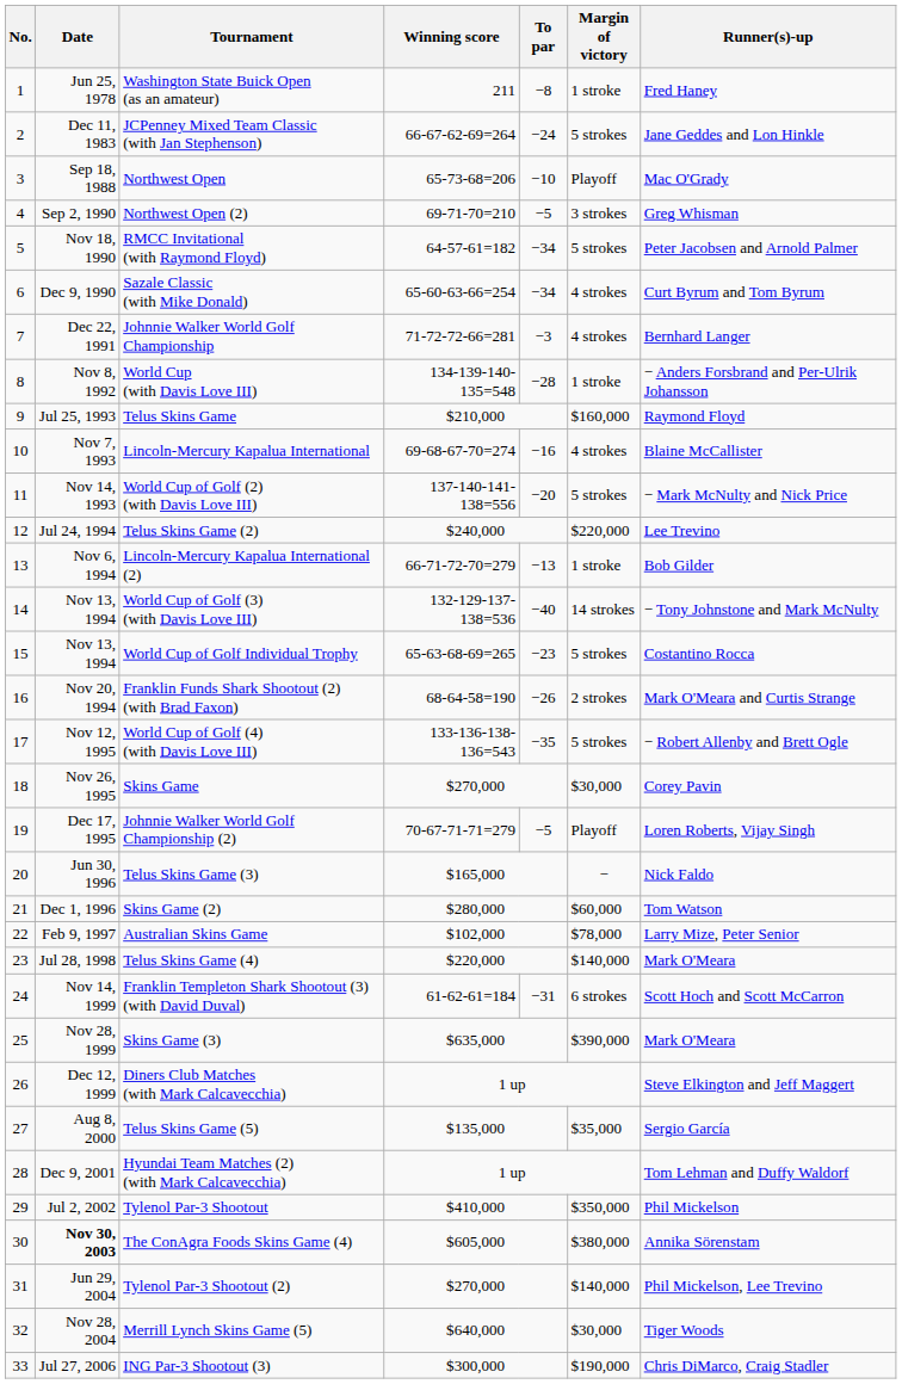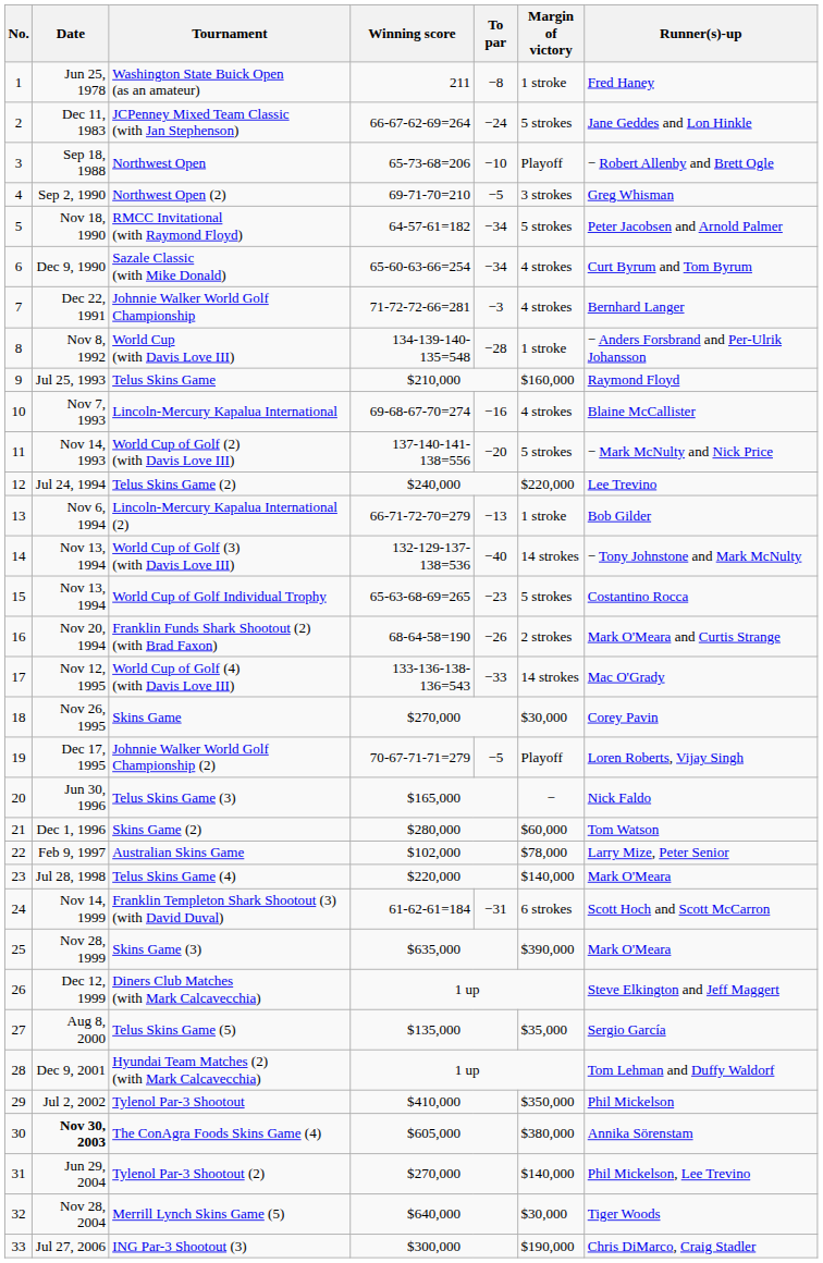Northwest Open | Runner(s)-up: Mac O'Grady -> − Robert Allenby and Brett Ogle
World Cup of Golf (4) (with Davis Love III) | To par: −35 -> −33
World Cup of Golf (4) (with Davis Love III) | Margin of victory: 5 strokes -> 14 strokes
World Cup of Golf (4) (with Davis Love III) | Runner(s)-up: − Robert Allenby and Brett Ogle -> Mac O'Grady
